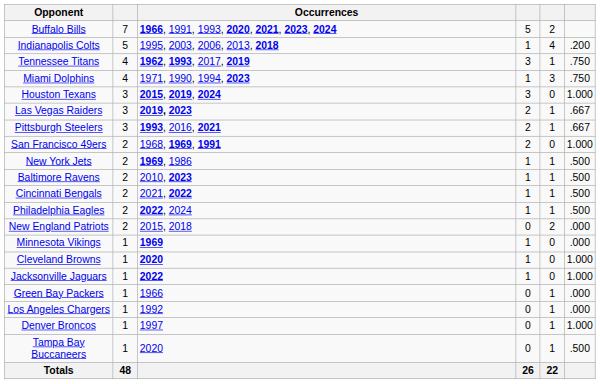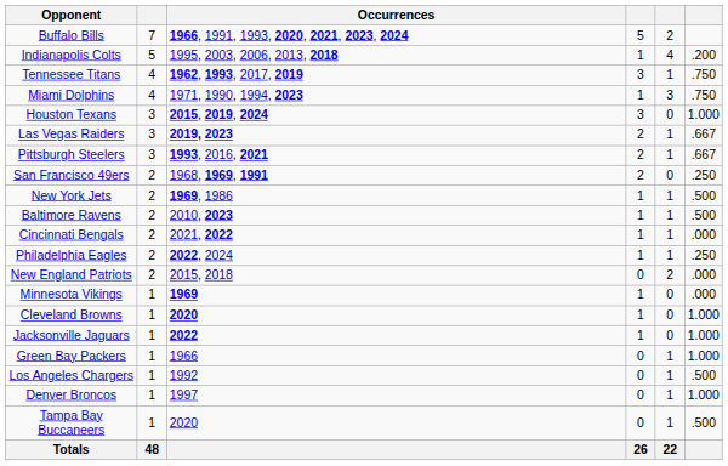San Francisco 49ers | column 6: 1.000 -> .250
Cincinnati Bengals | column 6: .500 -> .000
Philadelphia Eagles | column 6: .500 -> .250
Green Bay Packers | column 6: .000 -> 1.000
Los Angeles Chargers | column 6: .000 -> .500
